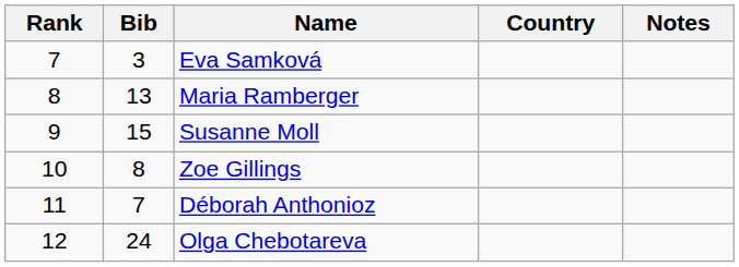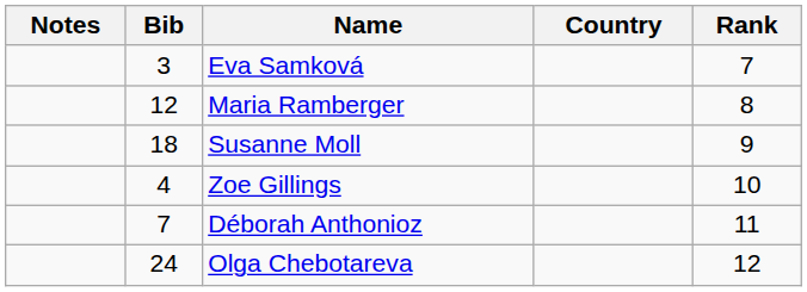columns swapped: Rank <-> Notes
Maria Ramberger | Bib: 13 -> 12
Susanne Moll | Bib: 15 -> 18
Zoe Gillings | Bib: 8 -> 4
